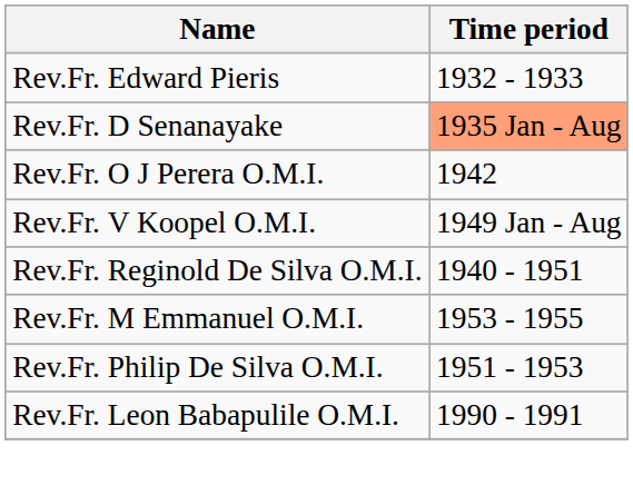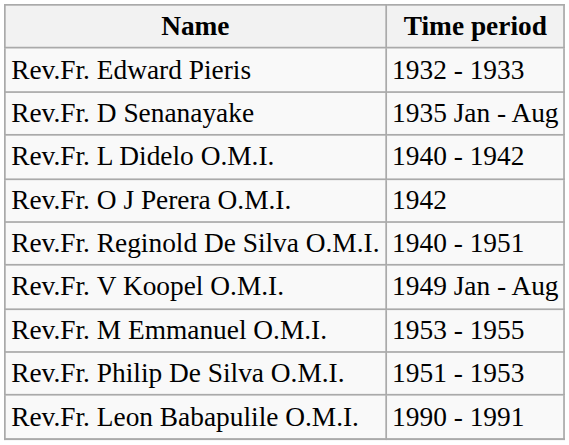Rev.Fr. D Senanayake | Time period: lightsalmon background -> no background
+ row: Rev.Fr. L Didelo O.M.I. | 1940 - 1942
rows swapped: Rev.Fr. V Koopel O.M.I. <-> Rev.Fr. Reginold De Silva O.M.I.
